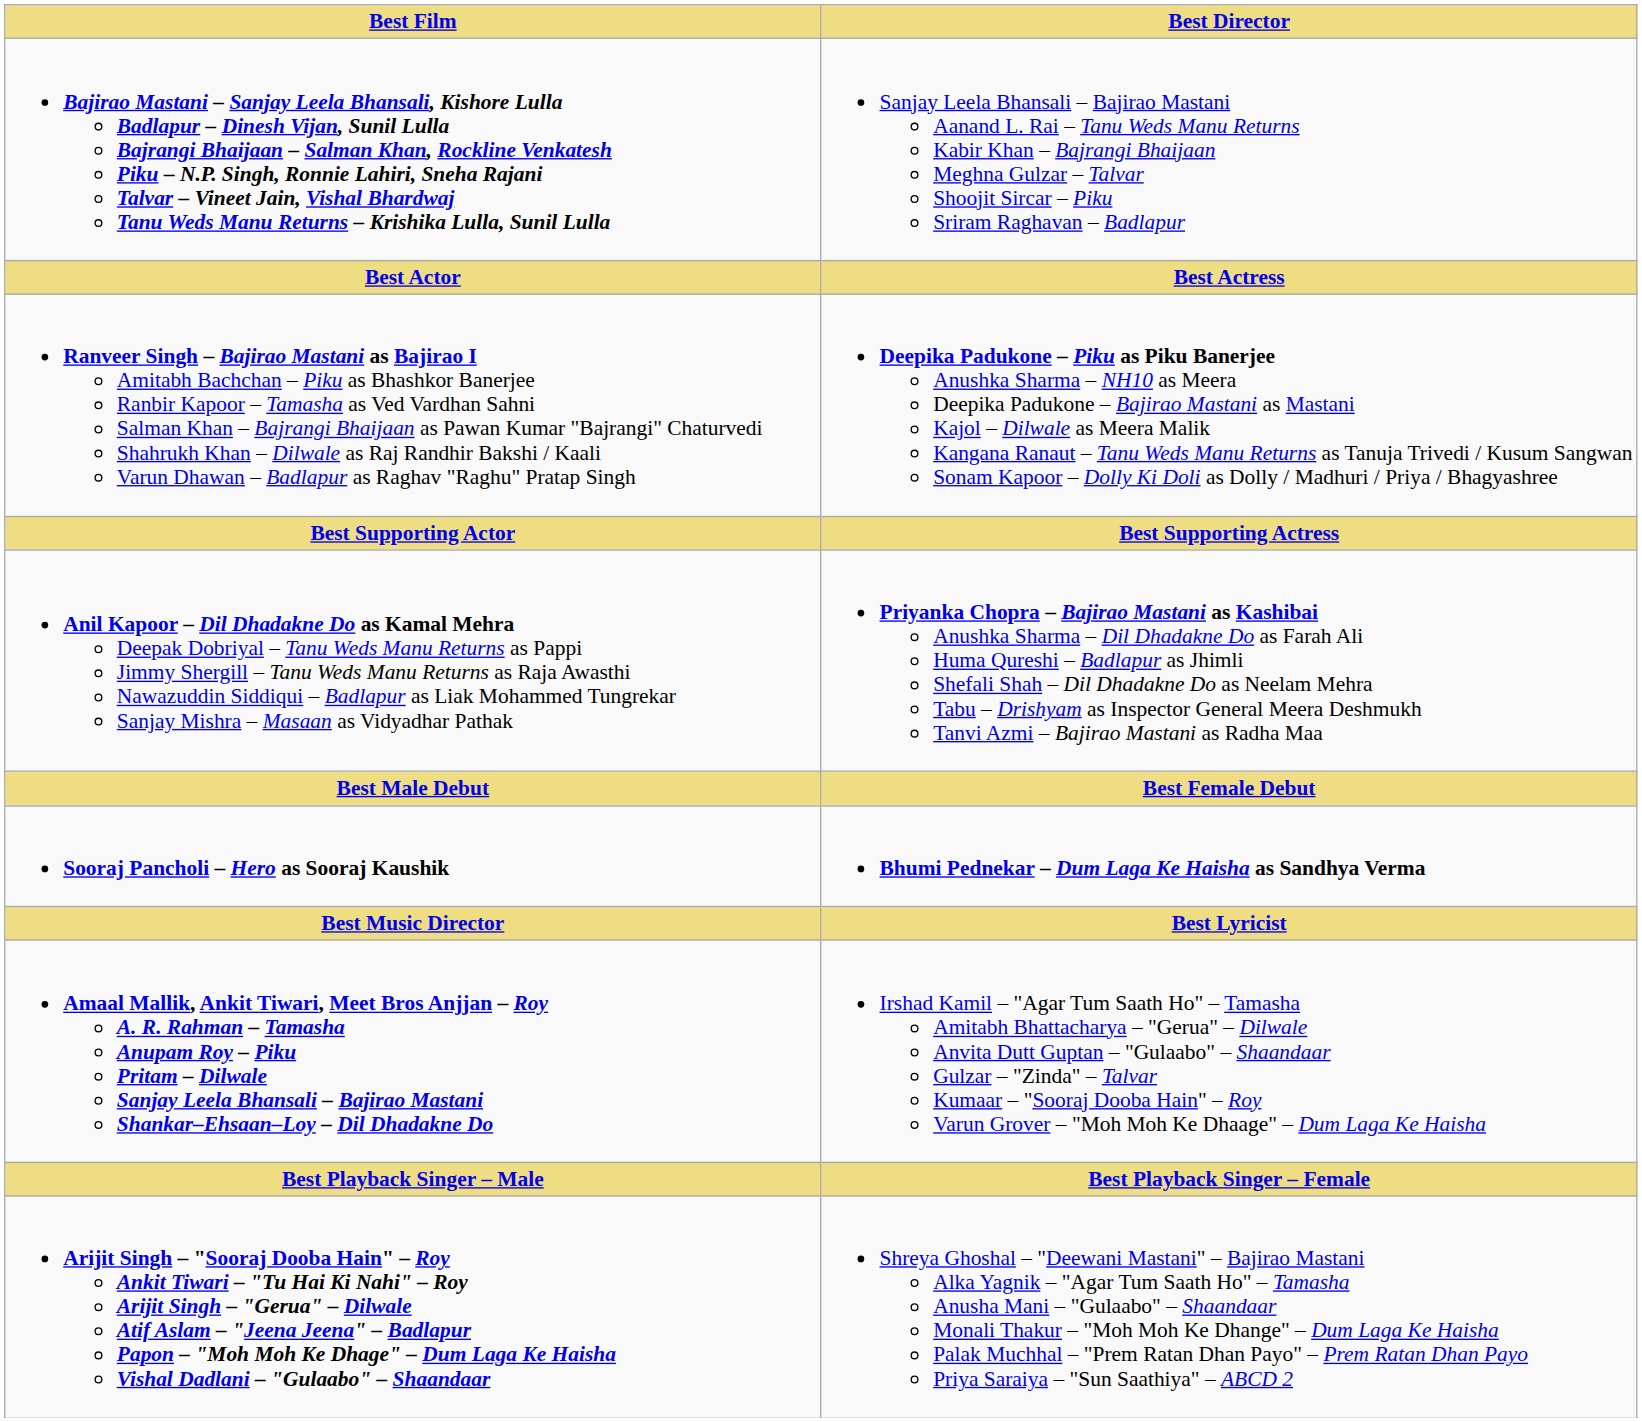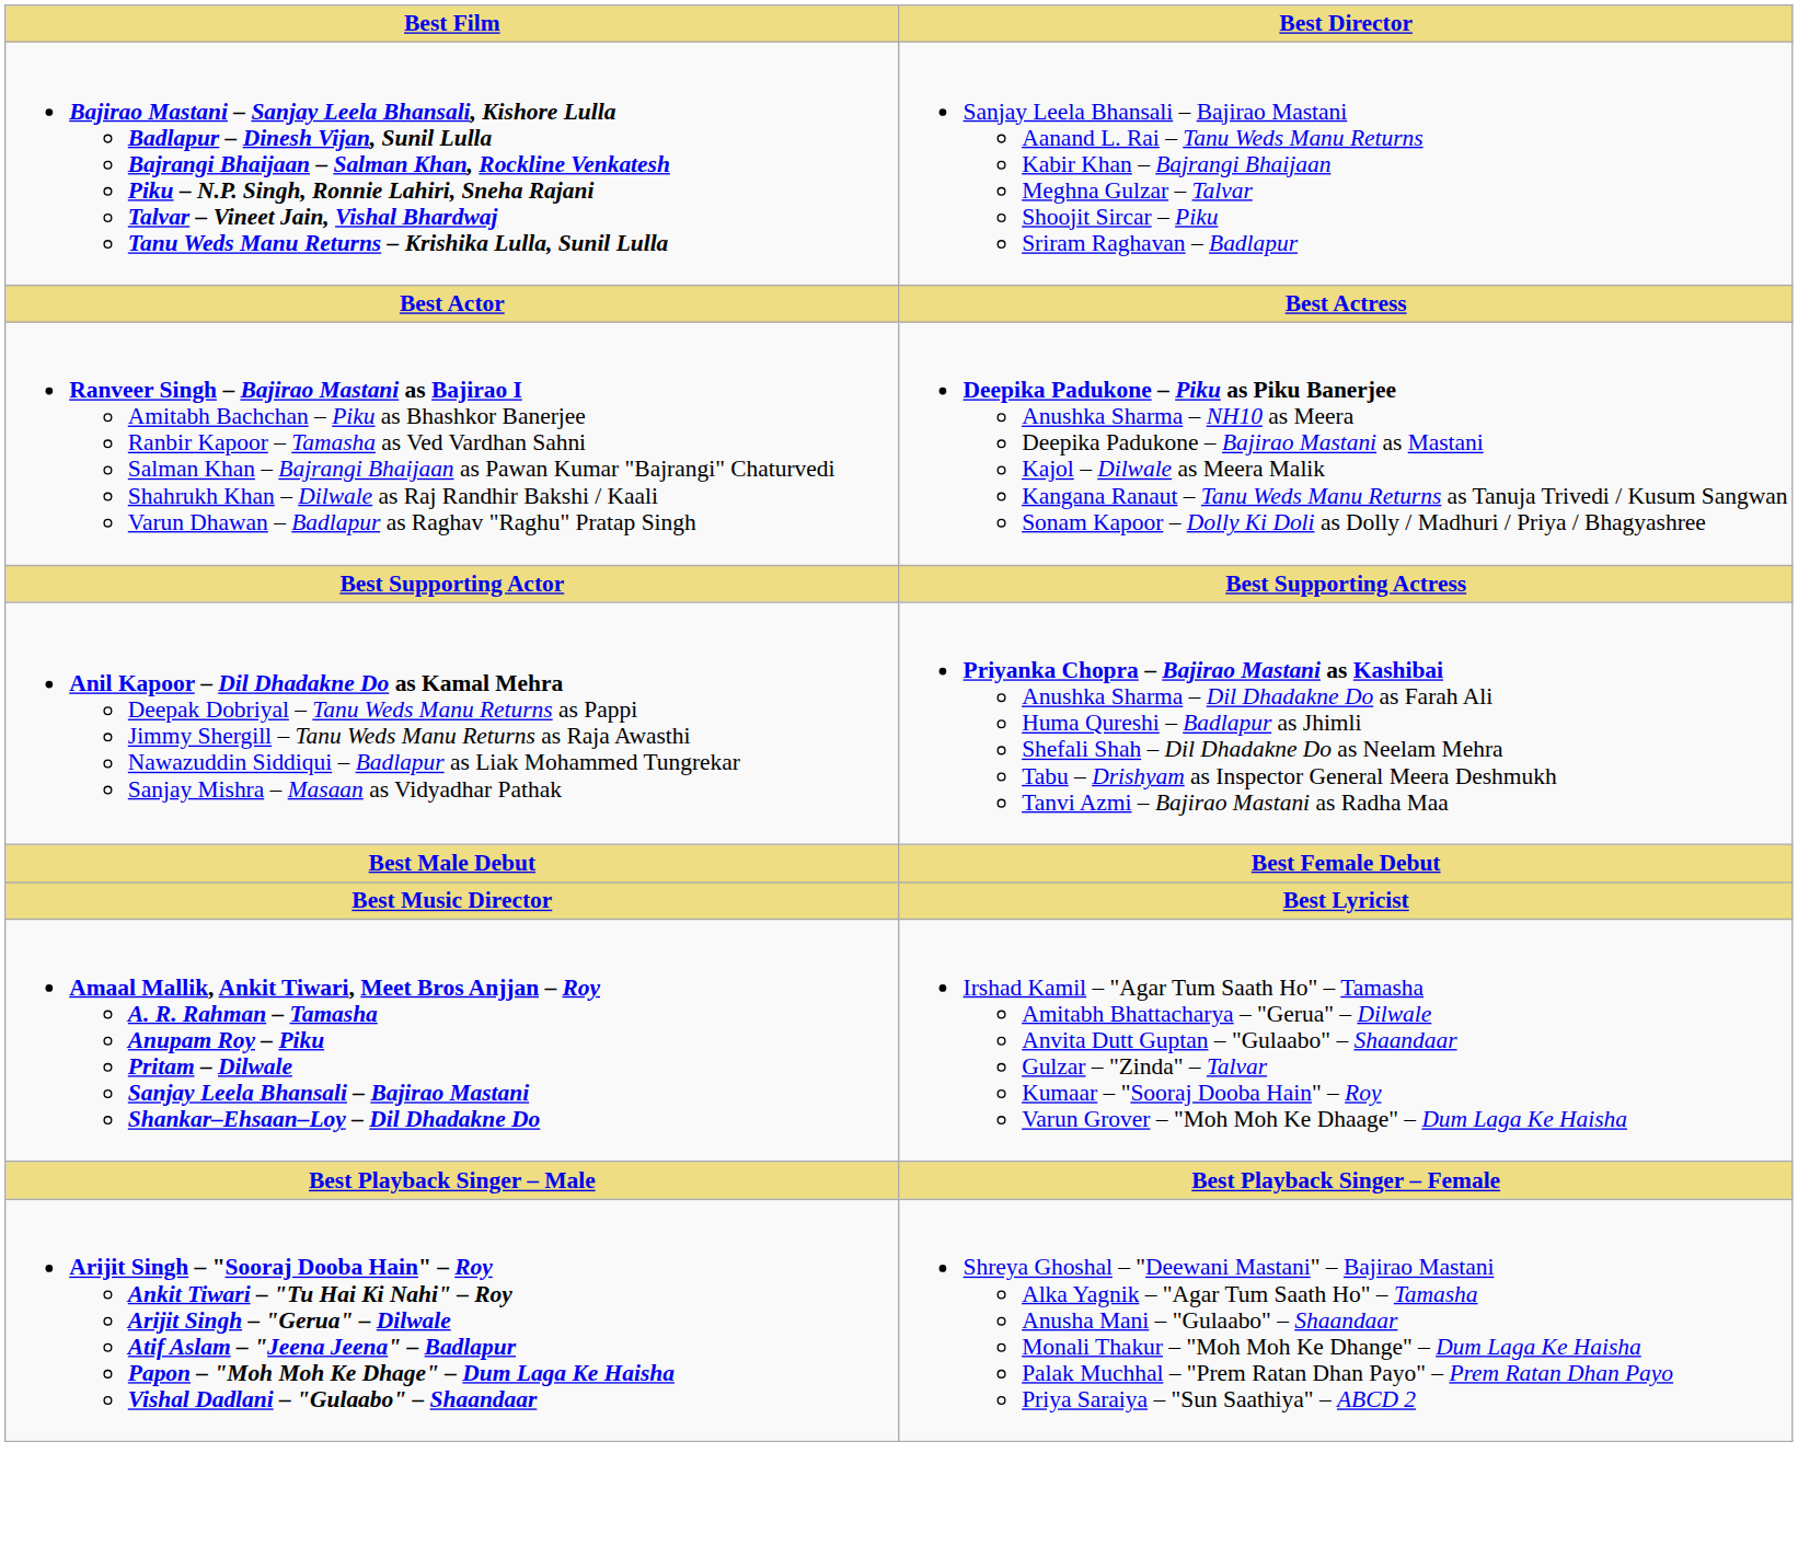- row: Sooraj Pancholi – Hero as Sooraj Kaushik | Bhumi Pednekar – Dum Laga Ke Haisha as Sandhya Verma
